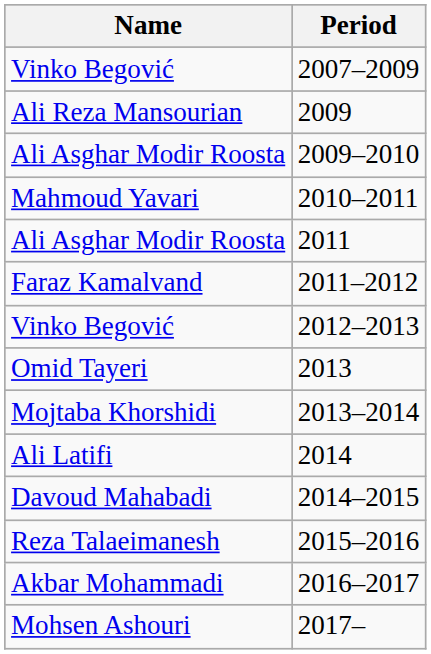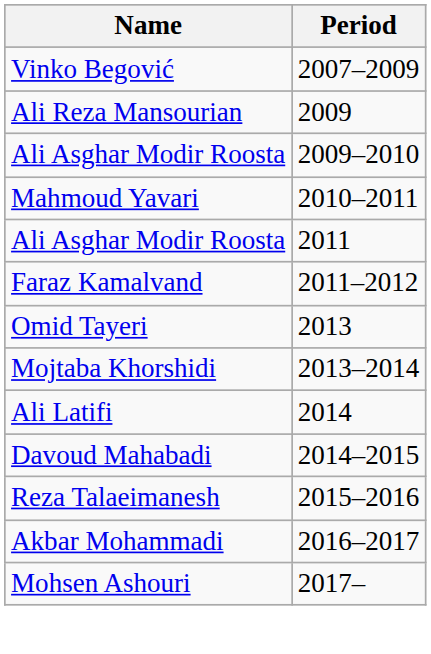- row: Vinko Begović | 2012–2013
